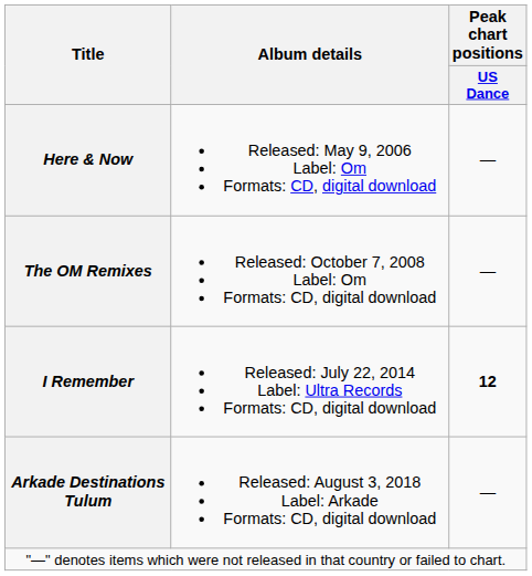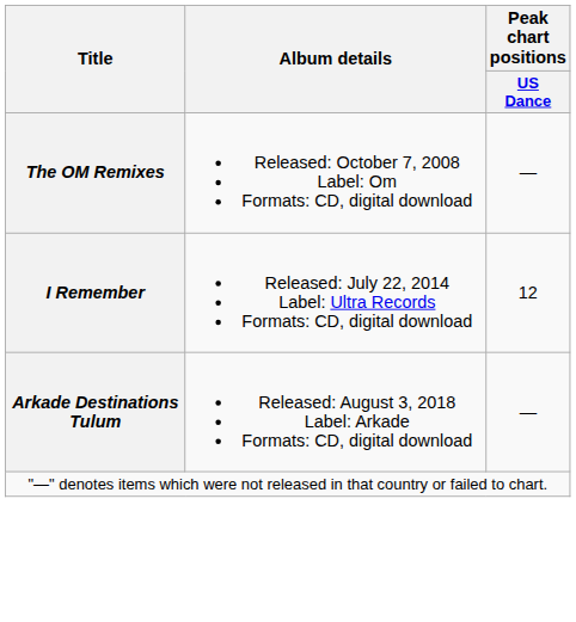- row: Here & Now | Released: May 9, 2006 Label: Om Formats: CD, digital download | —
I Remember | Peak chart positions / US Dance: bold -> normal
